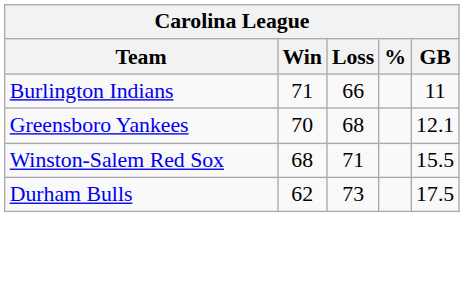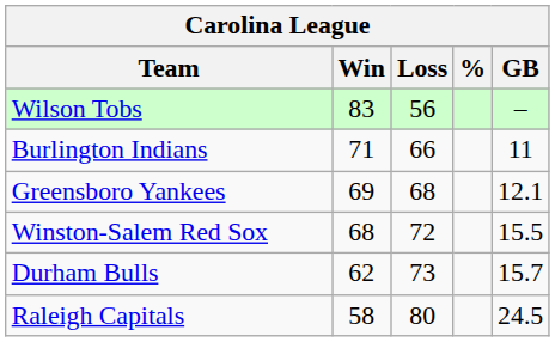+ row: Wilson Tobs | 83 | 56 | –
Greensboro Yankees | Win: 70 -> 69
Winston-Salem Red Sox | Loss: 71 -> 72
Durham Bulls | GB: 17.5 -> 15.7
+ row: Raleigh Capitals | 58 | 80 | 24.5
